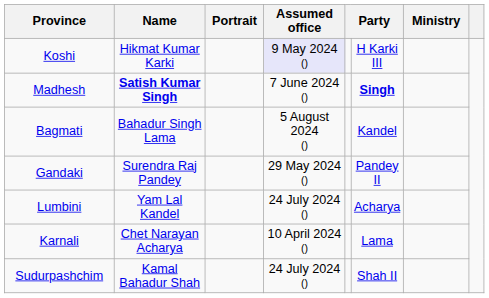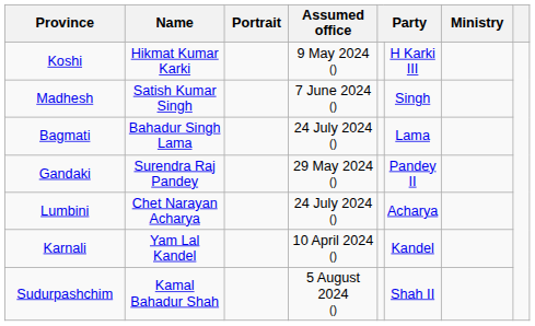Koshi | Assumed office: lavender background -> no background
Madhesh | Name: bold -> normal
Madhesh | column 6: bold -> normal
Bagmati | Assumed office: 5 August 2024 () -> 24 July 2024 ()
Bagmati | column 6: Kandel -> Lama
Lumbini | Name: Yam Lal Kandel -> Chet Narayan Acharya
Karnali | Name: Chet Narayan Acharya -> Yam Lal Kandel
Karnali | column 6: Lama -> Kandel
Sudurpashchim | Assumed office: 24 July 2024 () -> 5 August 2024 ()
